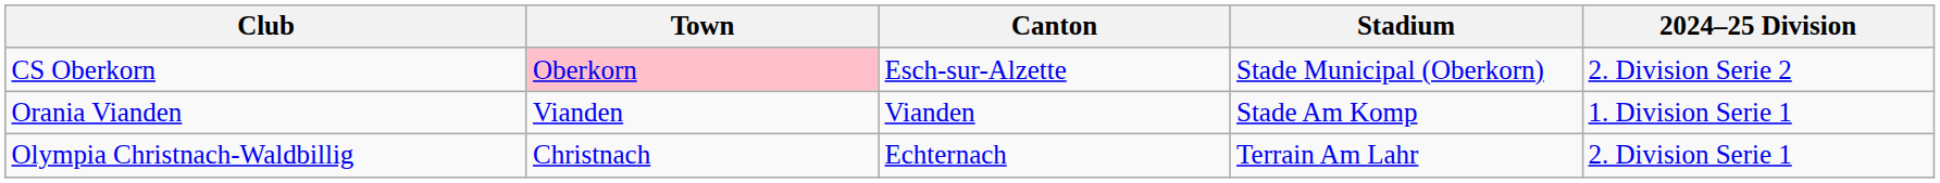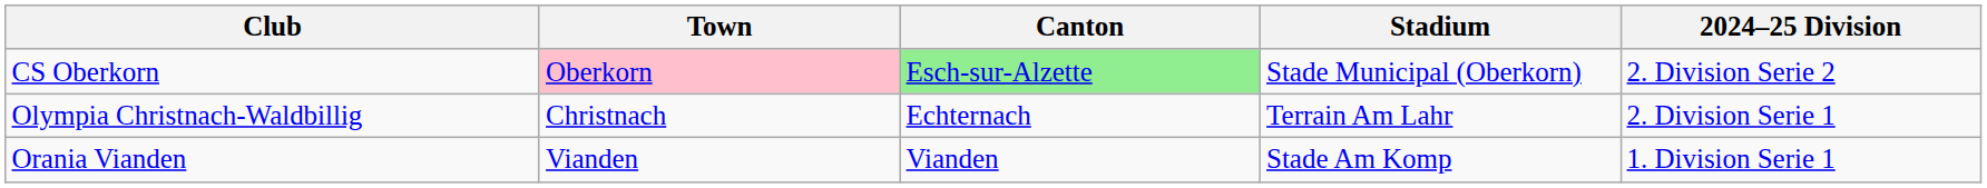CS Oberkorn | Canton: no background -> lightgreen background
rows swapped: Olympia Christnach-Waldbillig <-> Orania Vianden
